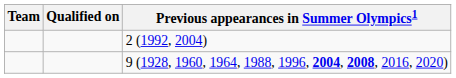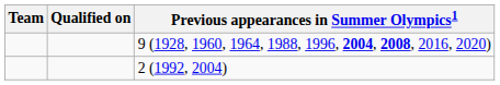rows swapped: 9 (1928, 1960, 1964, 1988, 1996, 2004, 2008, 2016, 2020) <-> 2 (1992, 2004)
